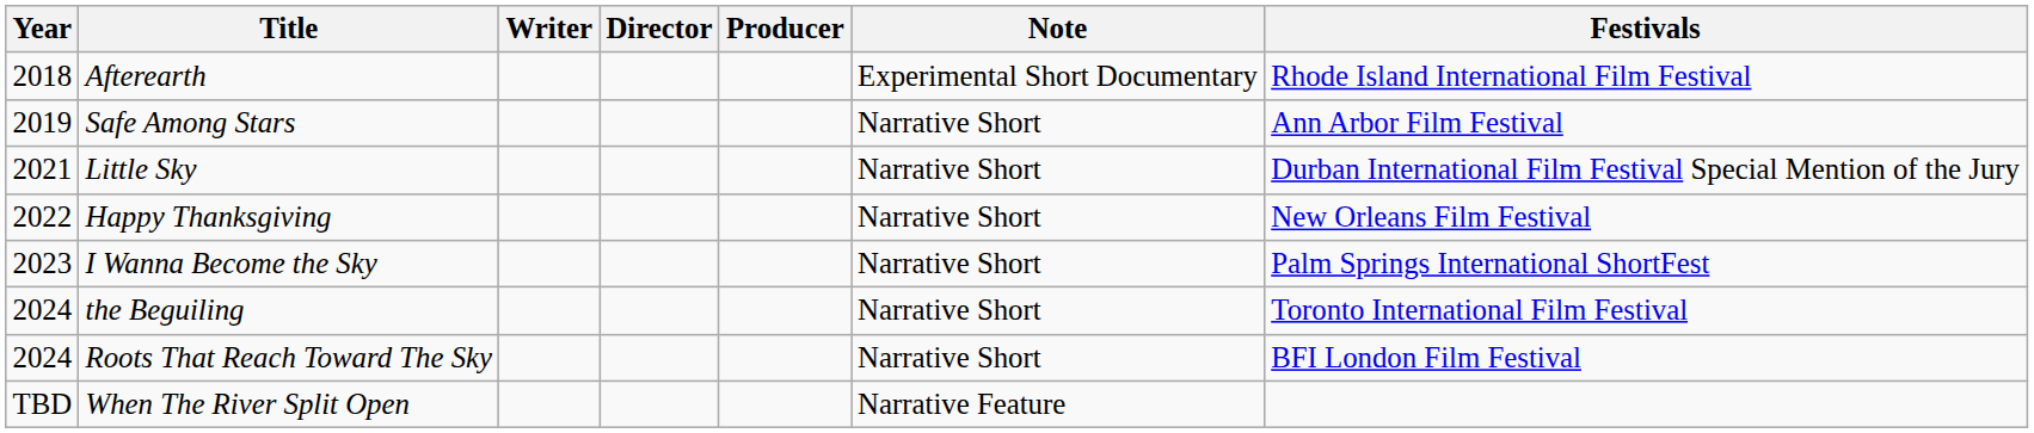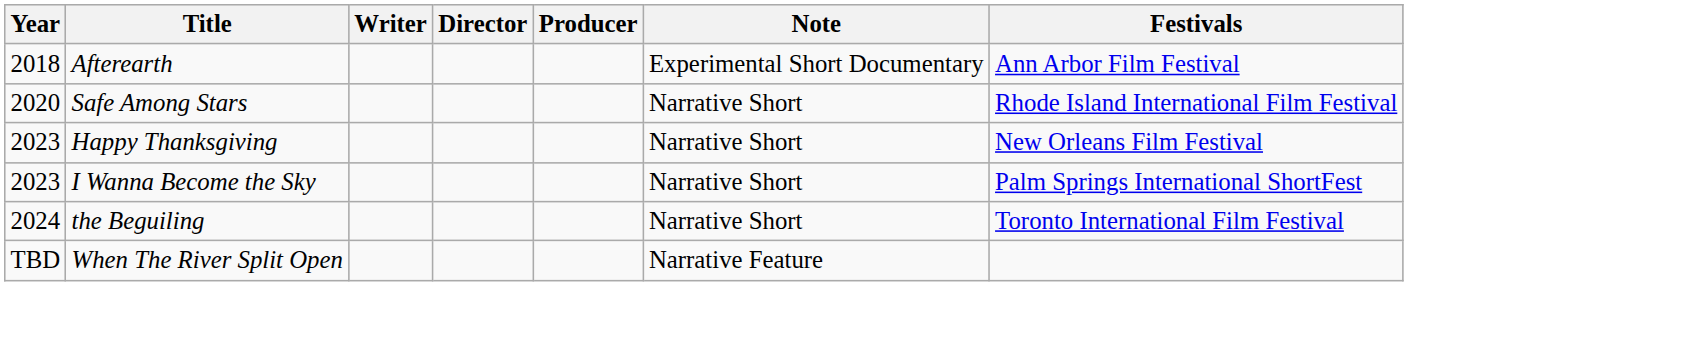Afterearth | Festivals: Rhode Island International Film Festival -> Ann Arbor Film Festival
Safe Among Stars | Year: 2019 -> 2020
Safe Among Stars | Festivals: Ann Arbor Film Festival -> Rhode Island International Film Festival
- row: 2021 | Little Sky | Narrative Short | Durban International Film Festival Special Mention of the Jury
Happy Thanksgiving | Year: 2022 -> 2023
- row: 2024 | Roots That Reach Toward The Sky | Narrative Short | BFI London Film Festival
